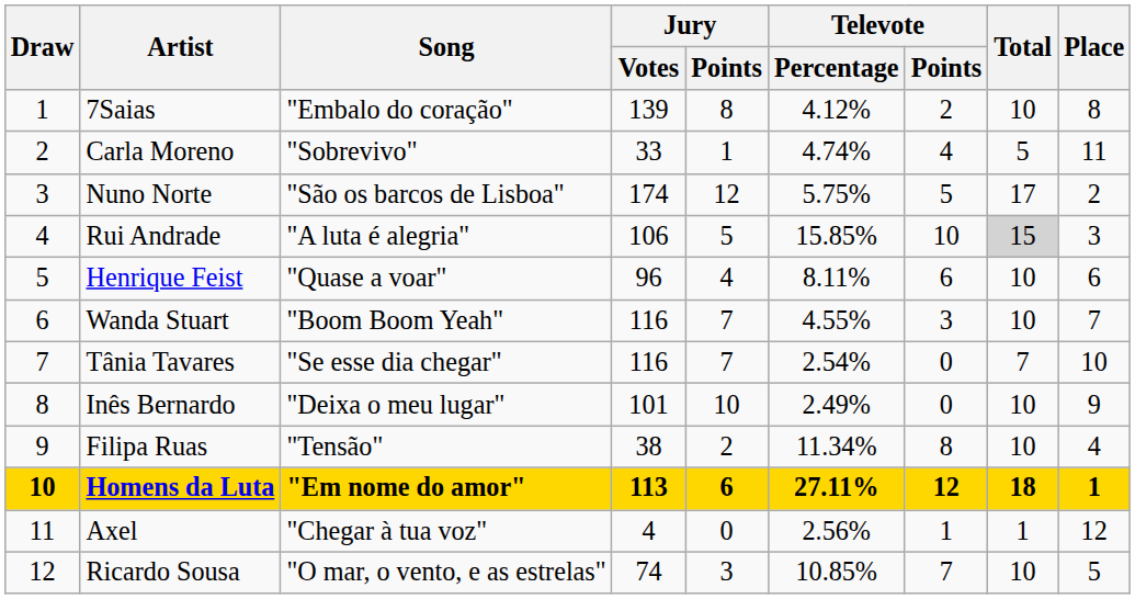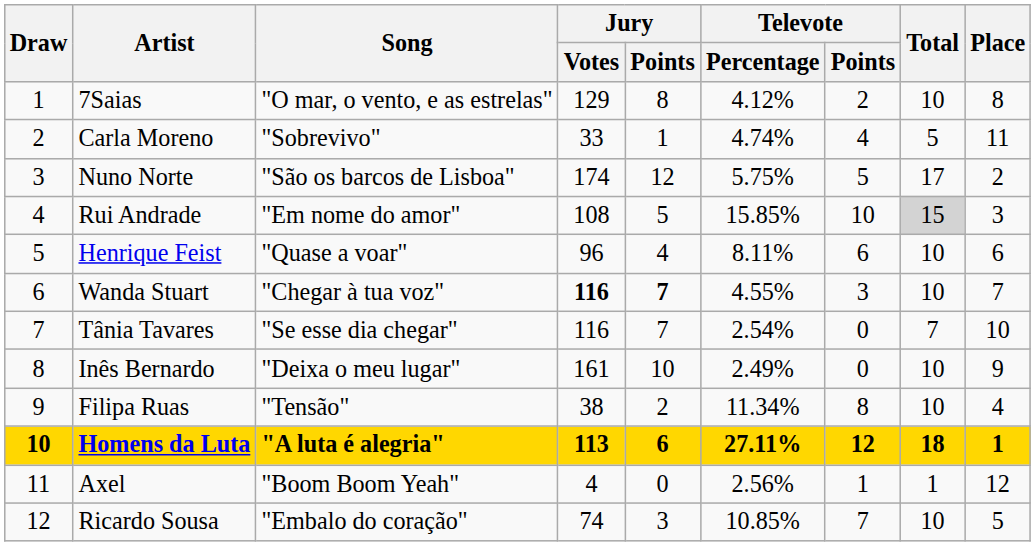7Saias | Song: "Embalo do coração" -> "O mar, o vento, e as estrelas"
7Saias | Jury / Votes: 139 -> 129
Rui Andrade | Song: "A luta é alegria" -> "Em nome do amor"
Rui Andrade | Jury / Votes: 106 -> 108
Wanda Stuart | Song: "Boom Boom Yeah" -> "Chegar à tua voz"
Wanda Stuart | Jury / Votes: normal -> bold
Wanda Stuart | Jury / Points: normal -> bold
Inês Bernardo | Jury / Votes: 101 -> 161
Homens da Luta | Song: "Em nome do amor" -> "A luta é alegria"
Axel | Song: "Chegar à tua voz" -> "Boom Boom Yeah"
Ricardo Sousa | Song: "O mar, o vento, e as estrelas" -> "Embalo do coração"
